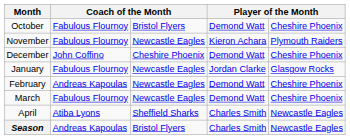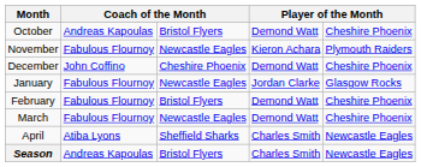October | column 2: Fabulous Flournoy -> Andreas Kapoulas
February | column 2: Andreas Kapoulas -> Fabulous Flournoy
February | column 3: Newcastle Eagles -> Bristol Flyers
